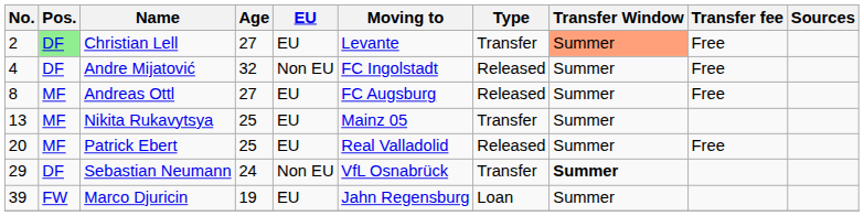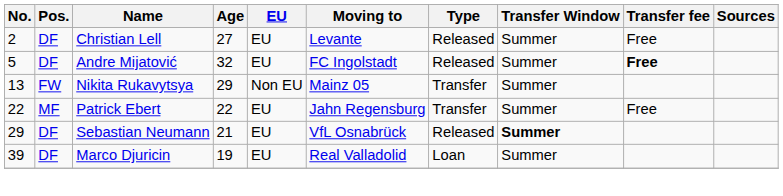Christian Lell | Pos.: lightgreen background -> no background
Christian Lell | Type: Transfer -> Released
Christian Lell | Transfer Window: lightsalmon background -> no background
Andre Mijatović | No.: 4 -> 5
Andre Mijatović | EU: Non EU -> EU
Andre Mijatović | Transfer fee: normal -> bold
- row: 8 | MF | Andreas Ottl | 27 | EU | FC Augsburg | Released | Summer | Free
Nikita Rukavytsya | Pos.: MF -> FW
Nikita Rukavytsya | Age: 25 -> 29
Nikita Rukavytsya | EU: EU -> Non EU
Patrick Ebert | No.: 20 -> 22
Patrick Ebert | Age: 25 -> 22
Patrick Ebert | Moving to: Real Valladolid -> Jahn Regensburg
Patrick Ebert | Type: Released -> Transfer
Sebastian Neumann | Age: 24 -> 21
Sebastian Neumann | EU: Non EU -> EU
Sebastian Neumann | Type: Transfer -> Released
Marco Djuricin | Pos.: FW -> DF
Marco Djuricin | Moving to: Jahn Regensburg -> Real Valladolid
